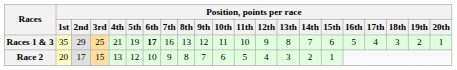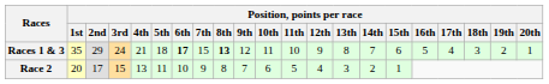Races 1 & 3 | Position, points per race / 3rd: 25 -> 24
Races 1 & 3 | Position, points per race / 5th: 19 -> 18
Races 1 & 3 | Position, points per race / 7th: 16 -> 15
Races 1 & 3 | Position, points per race / 8th: normal -> bold
Race 2 | Position, points per race / 5th: 12 -> 11
